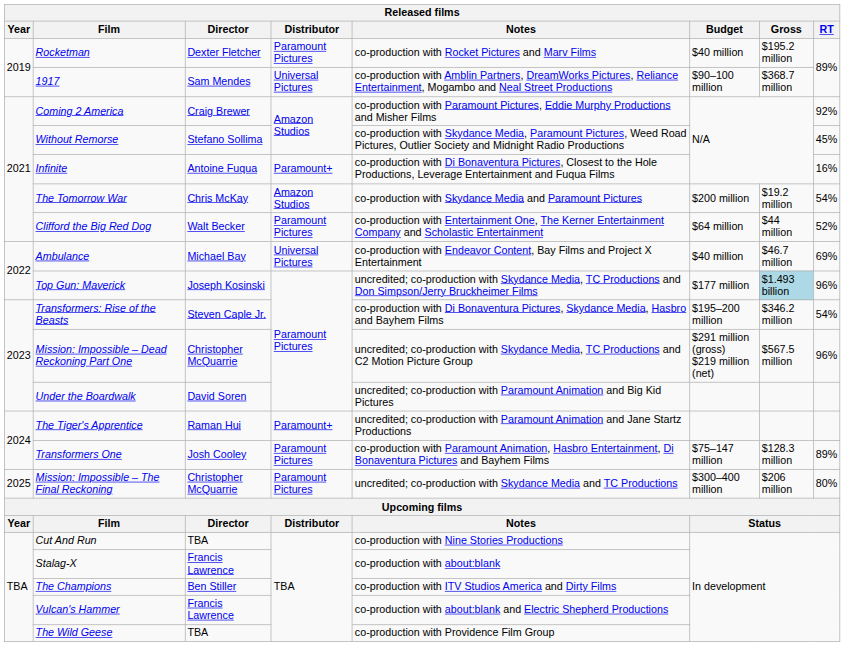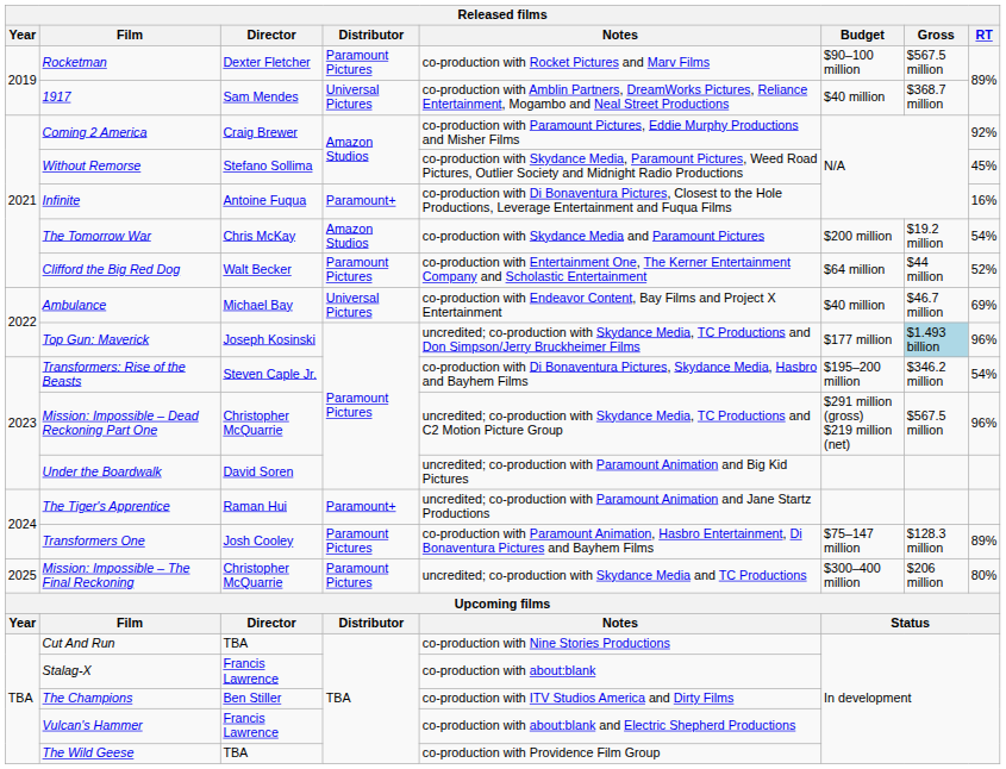Rocketman | Budget: $40 million -> $90–100 million
Rocketman | Gross: $195.2 million -> $567.5 million
1917 | Budget: $90–100 million -> $40 million
